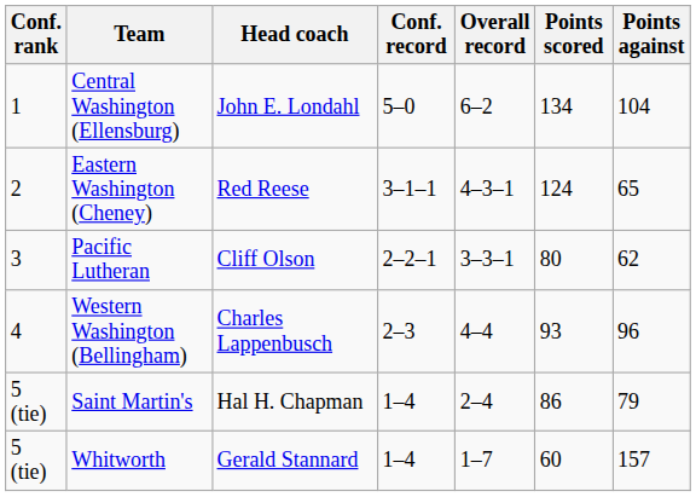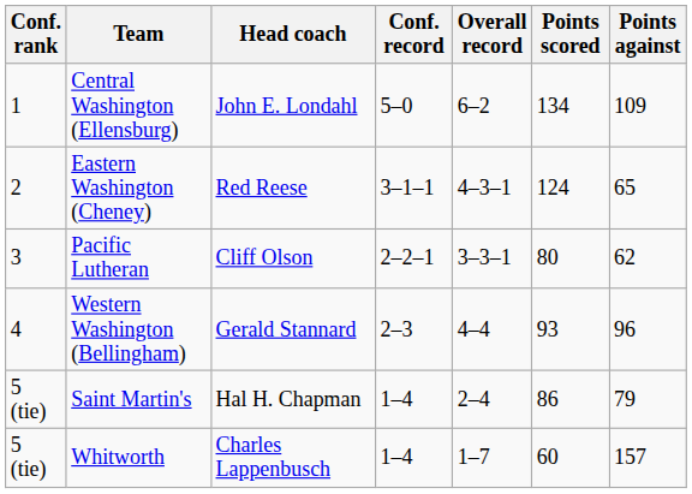Central Washington (Ellensburg) | Points against: 104 -> 109
Western Washington (Bellingham) | Head coach: Charles Lappenbusch -> Gerald Stannard
Whitworth | Head coach: Gerald Stannard -> Charles Lappenbusch
